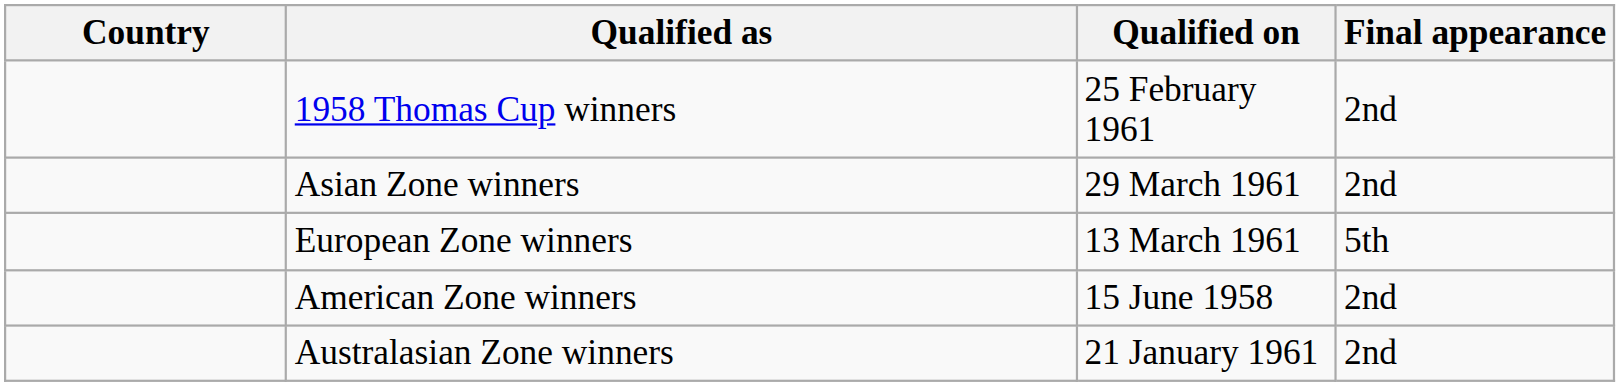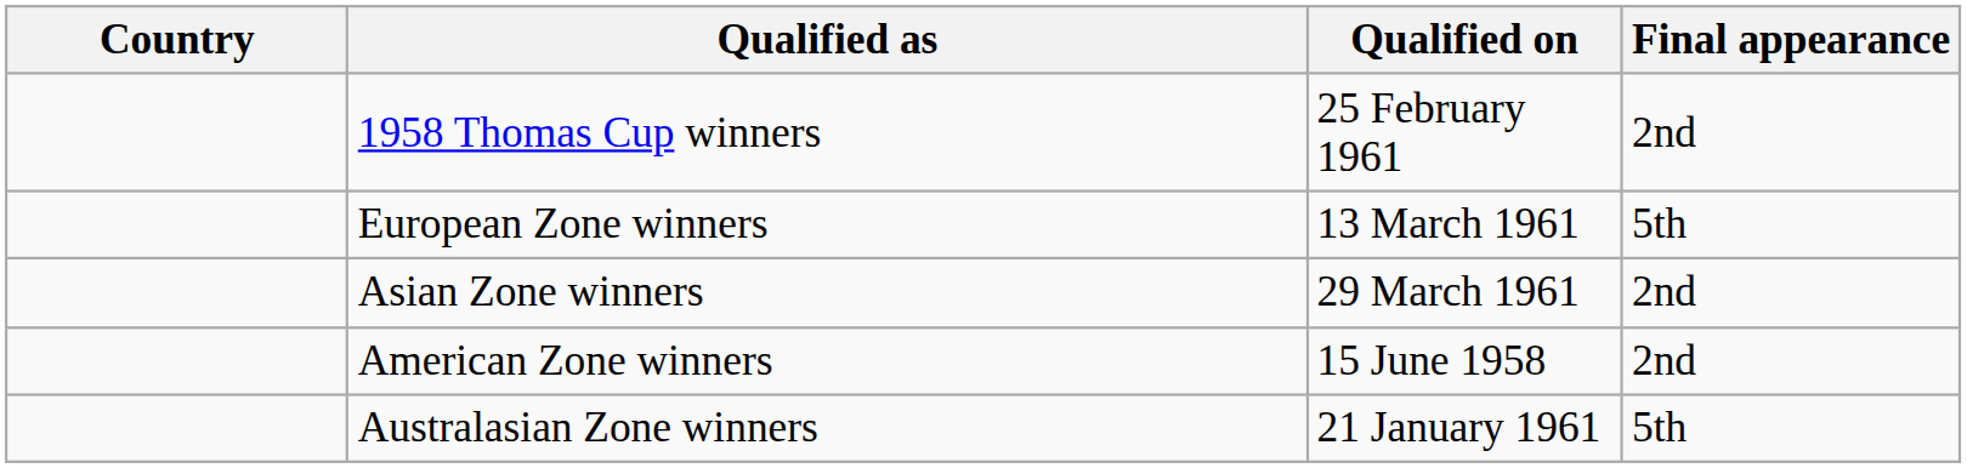rows swapped: Asian Zone winners <-> European Zone winners
Australasian Zone winners | Final appearance: 2nd -> 5th
